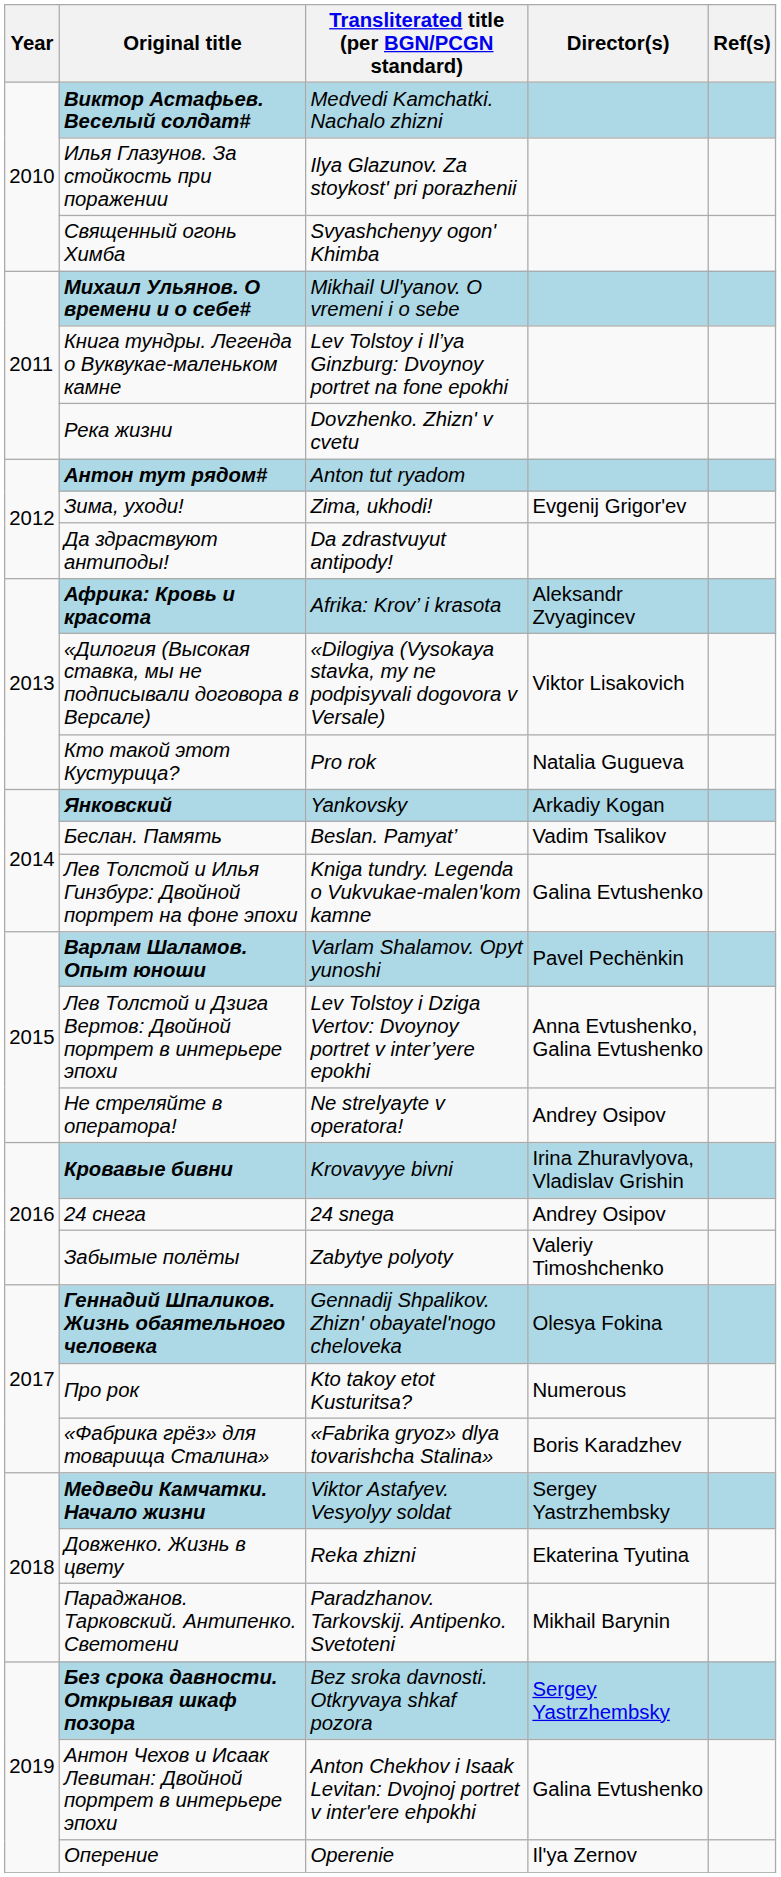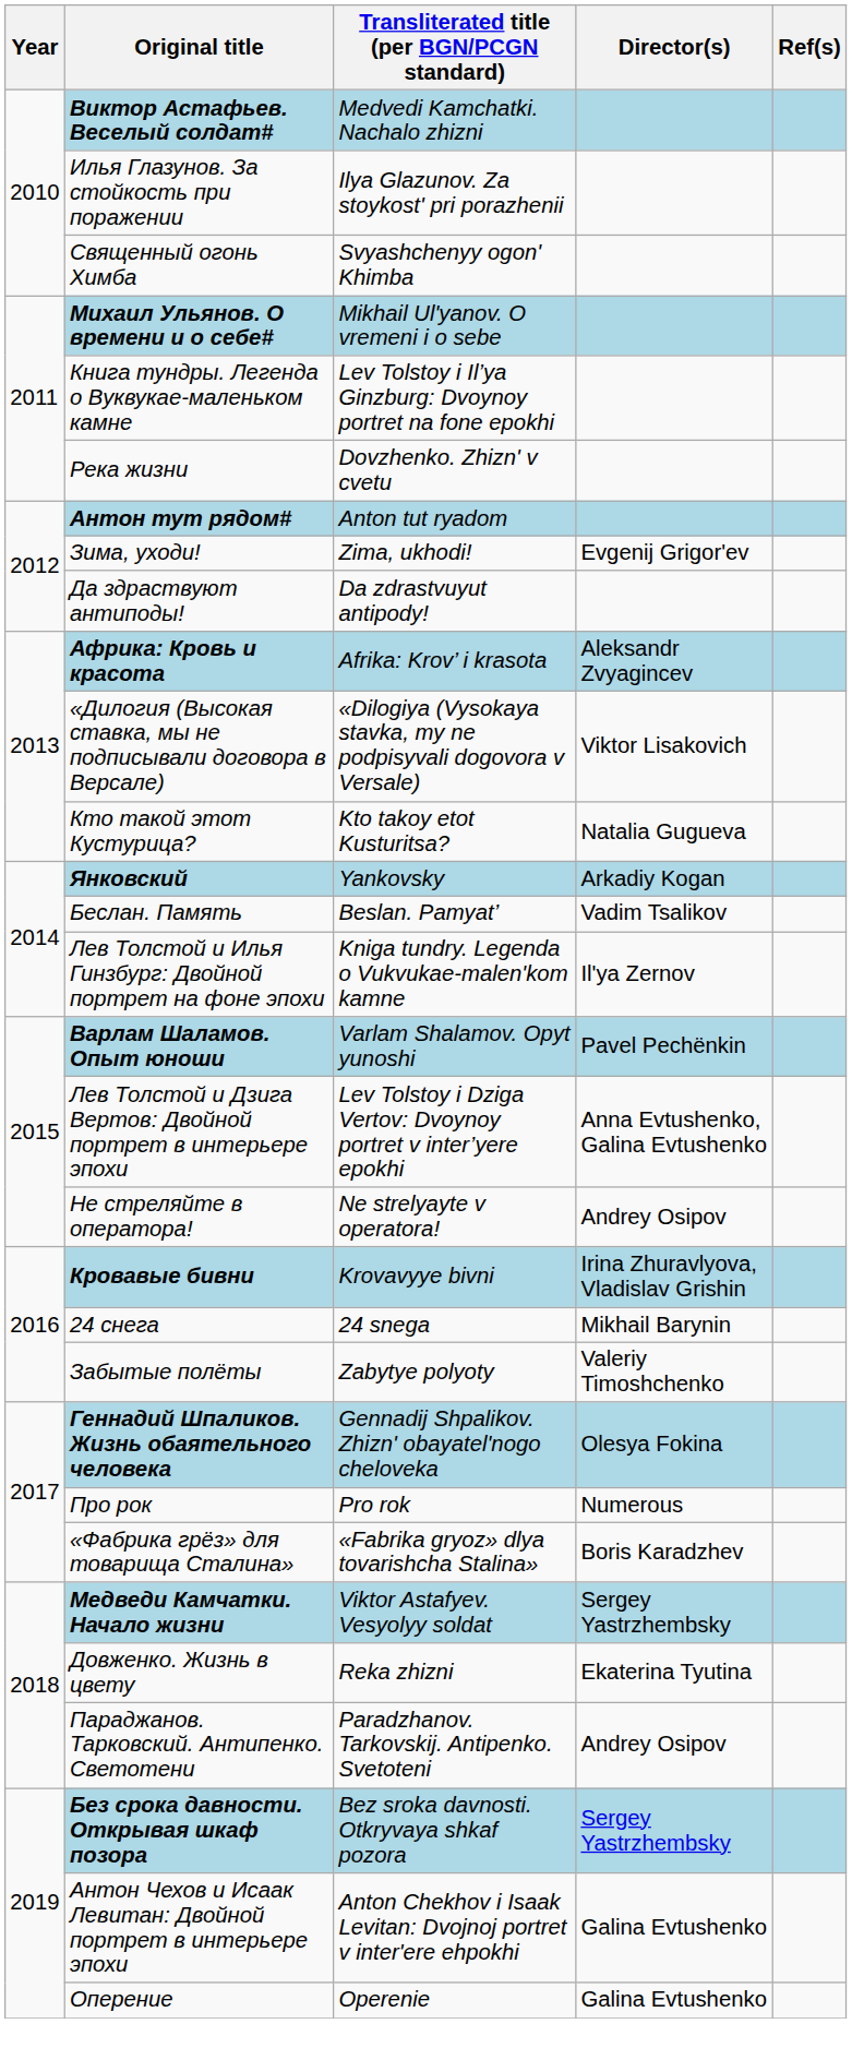Кто такой этот Кустурица? | Transliterated title (per BGN/PCGN standard): Pro rok -> Kto takoy etot Kusturitsa?
Лев Толстой и Илья Гинзбург: Двойной портрет на фоне эпохи | Director(s): Galina Evtushenko -> Il'ya Zernov
24 снега | Director(s): Andrey Osipov -> Mikhail Barynin
Про рок | Transliterated title (per BGN/PCGN standard): Kto takoy etot Kusturitsa? -> Pro rok
Параджанов. Тарковский. Антипенко. Светотени | Director(s): Mikhail Barynin -> Andrey Osipov
Оперение | Director(s): Il'ya Zernov -> Galina Evtushenko
